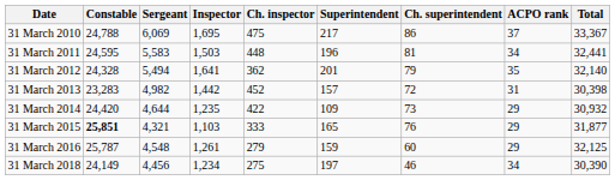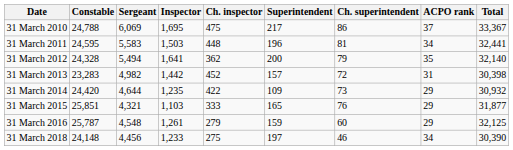31 March 2012 | Superintendent: 201 -> 200
31 March 2015 | Constable: bold -> normal
31 March 2018 | Constable: 24,149 -> 24,148
31 March 2018 | Inspector: 1,234 -> 1,233
